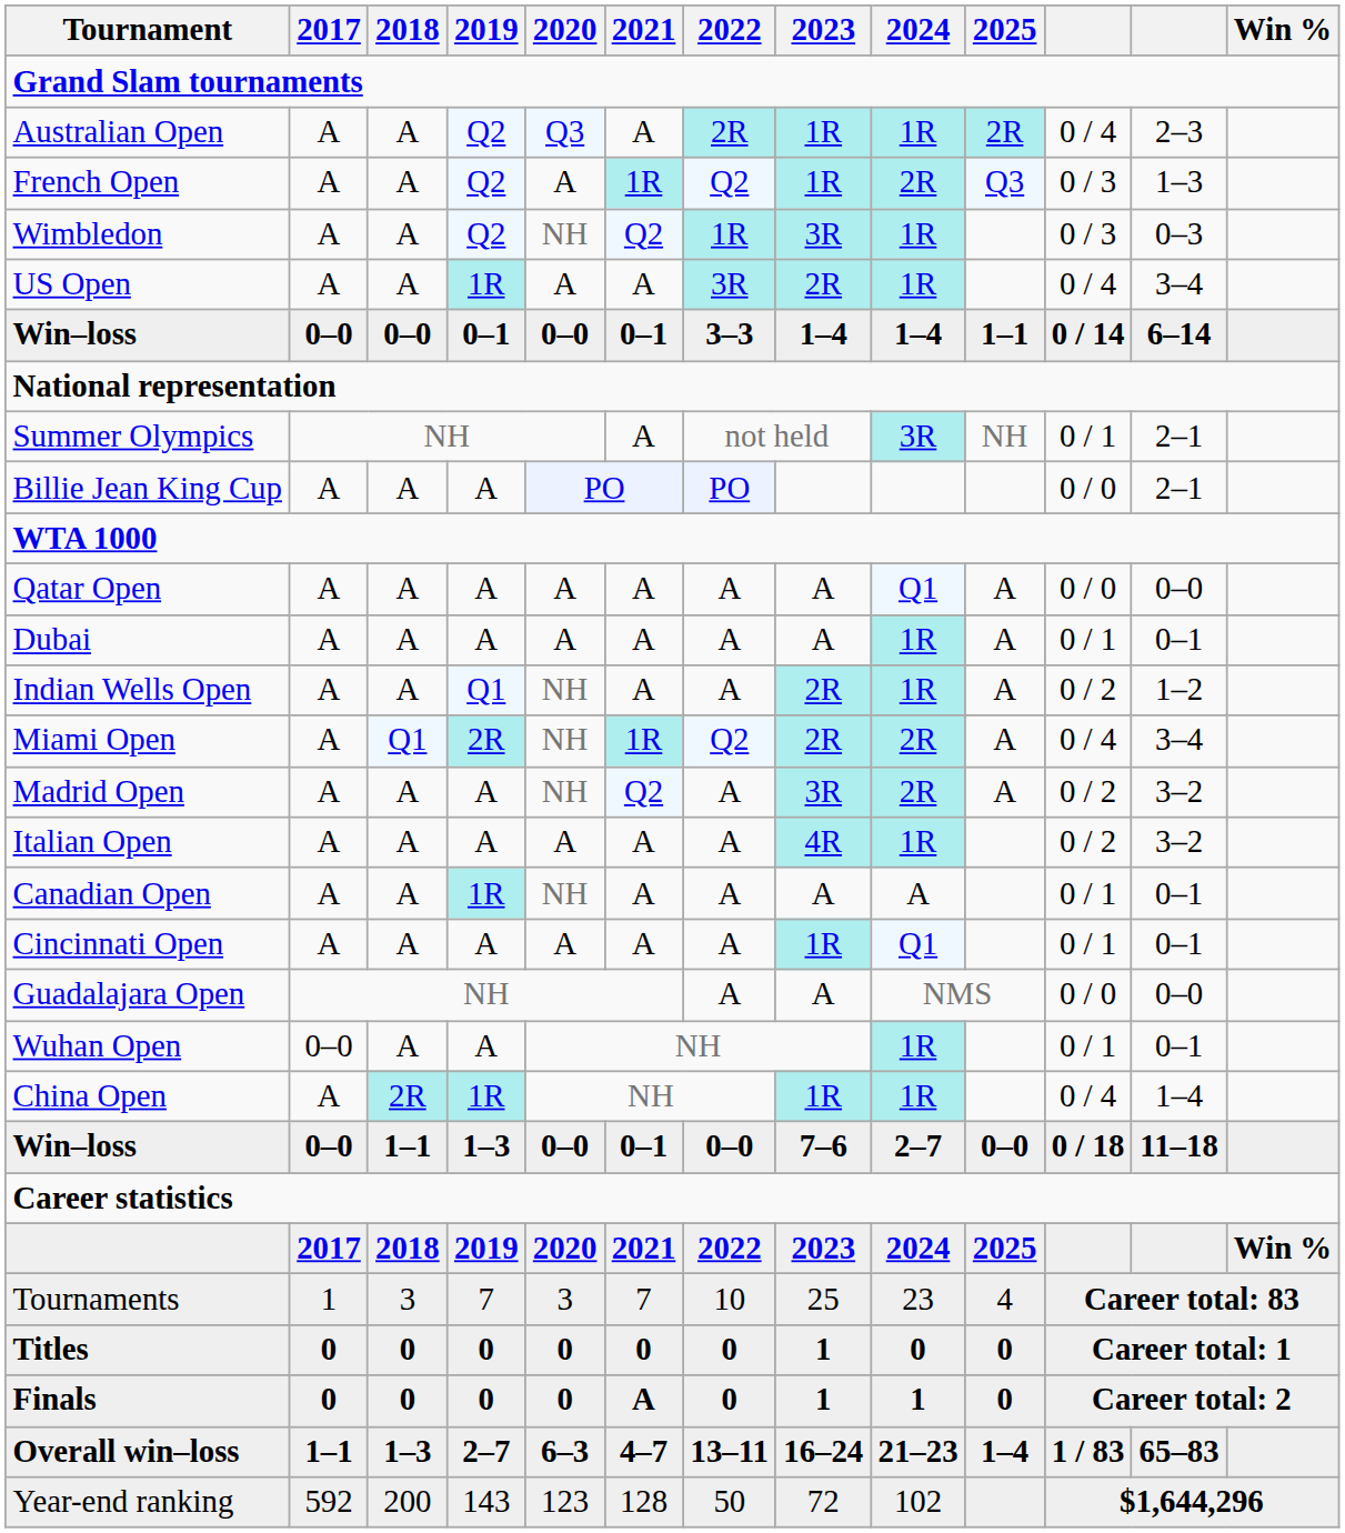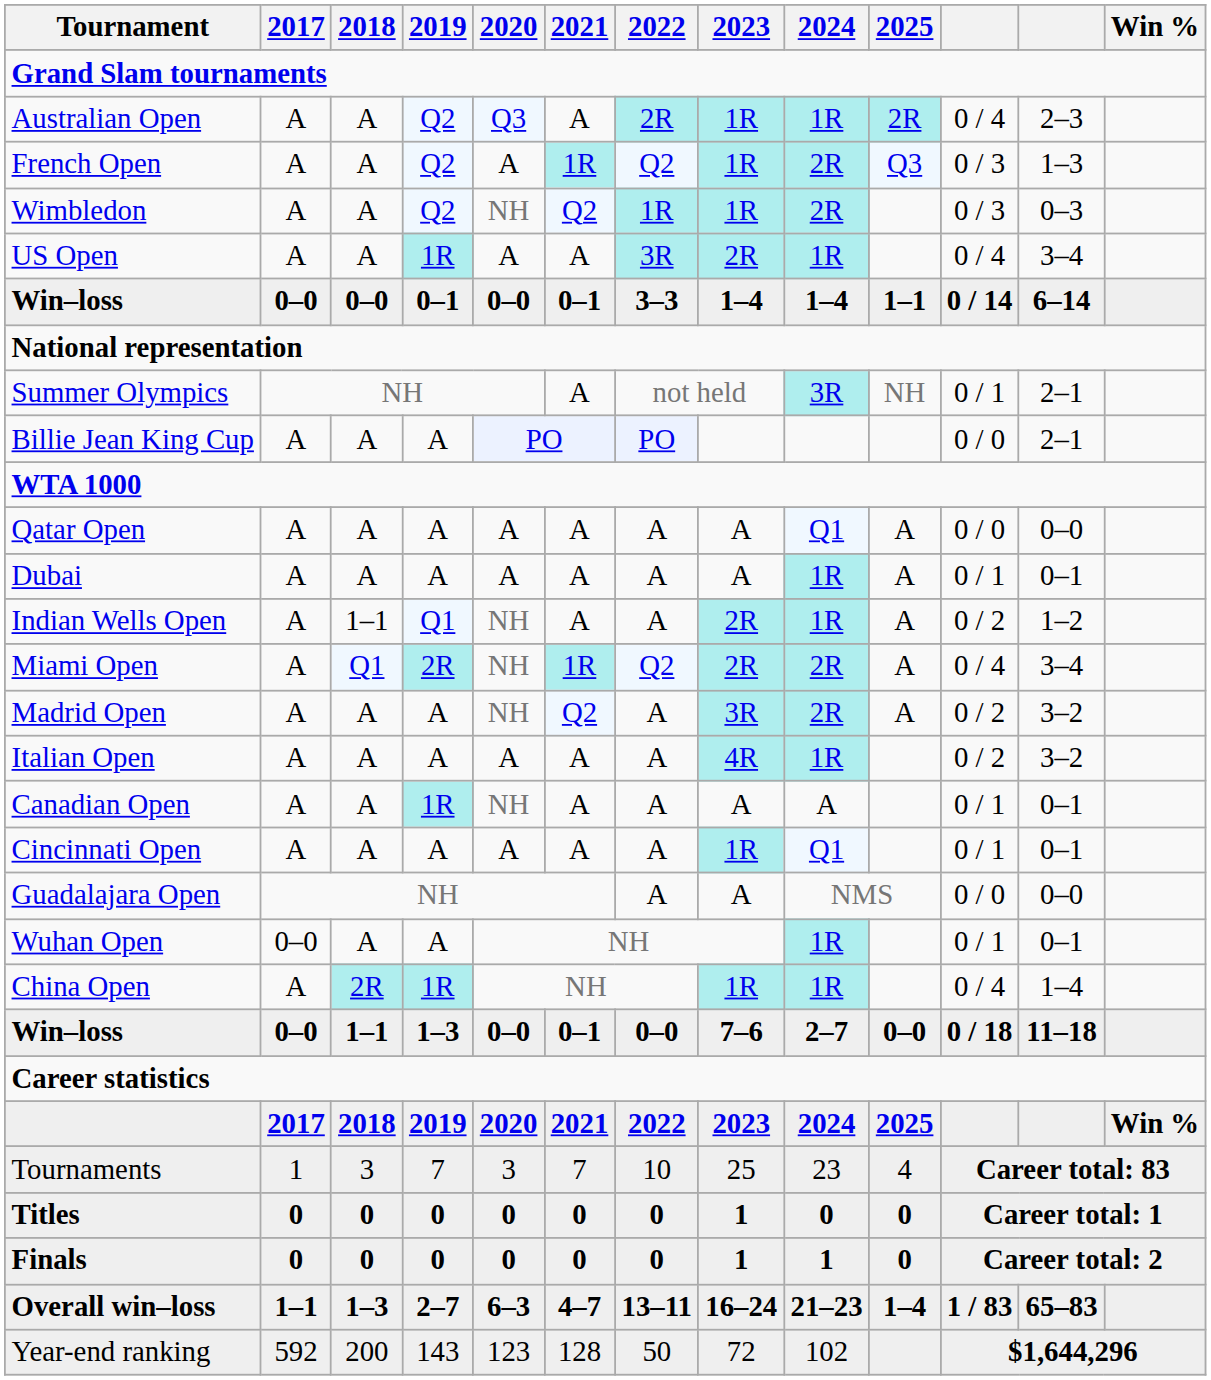Wimbledon | 2023: 3R -> 1R
Wimbledon | 2024: 1R -> 2R
Indian Wells Open | 2018: A -> 1–1
Finals | 2021: A -> 0
